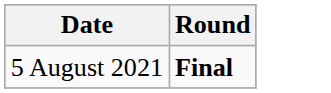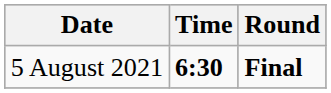+ column: Time | 6:30
